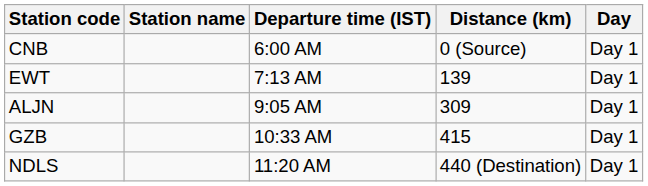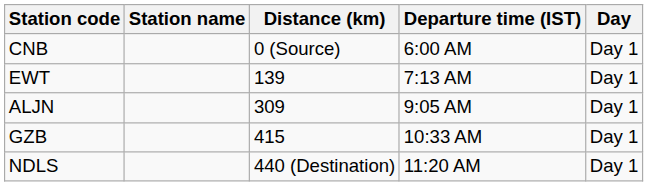columns swapped: Departure time (IST) <-> Distance (km)
